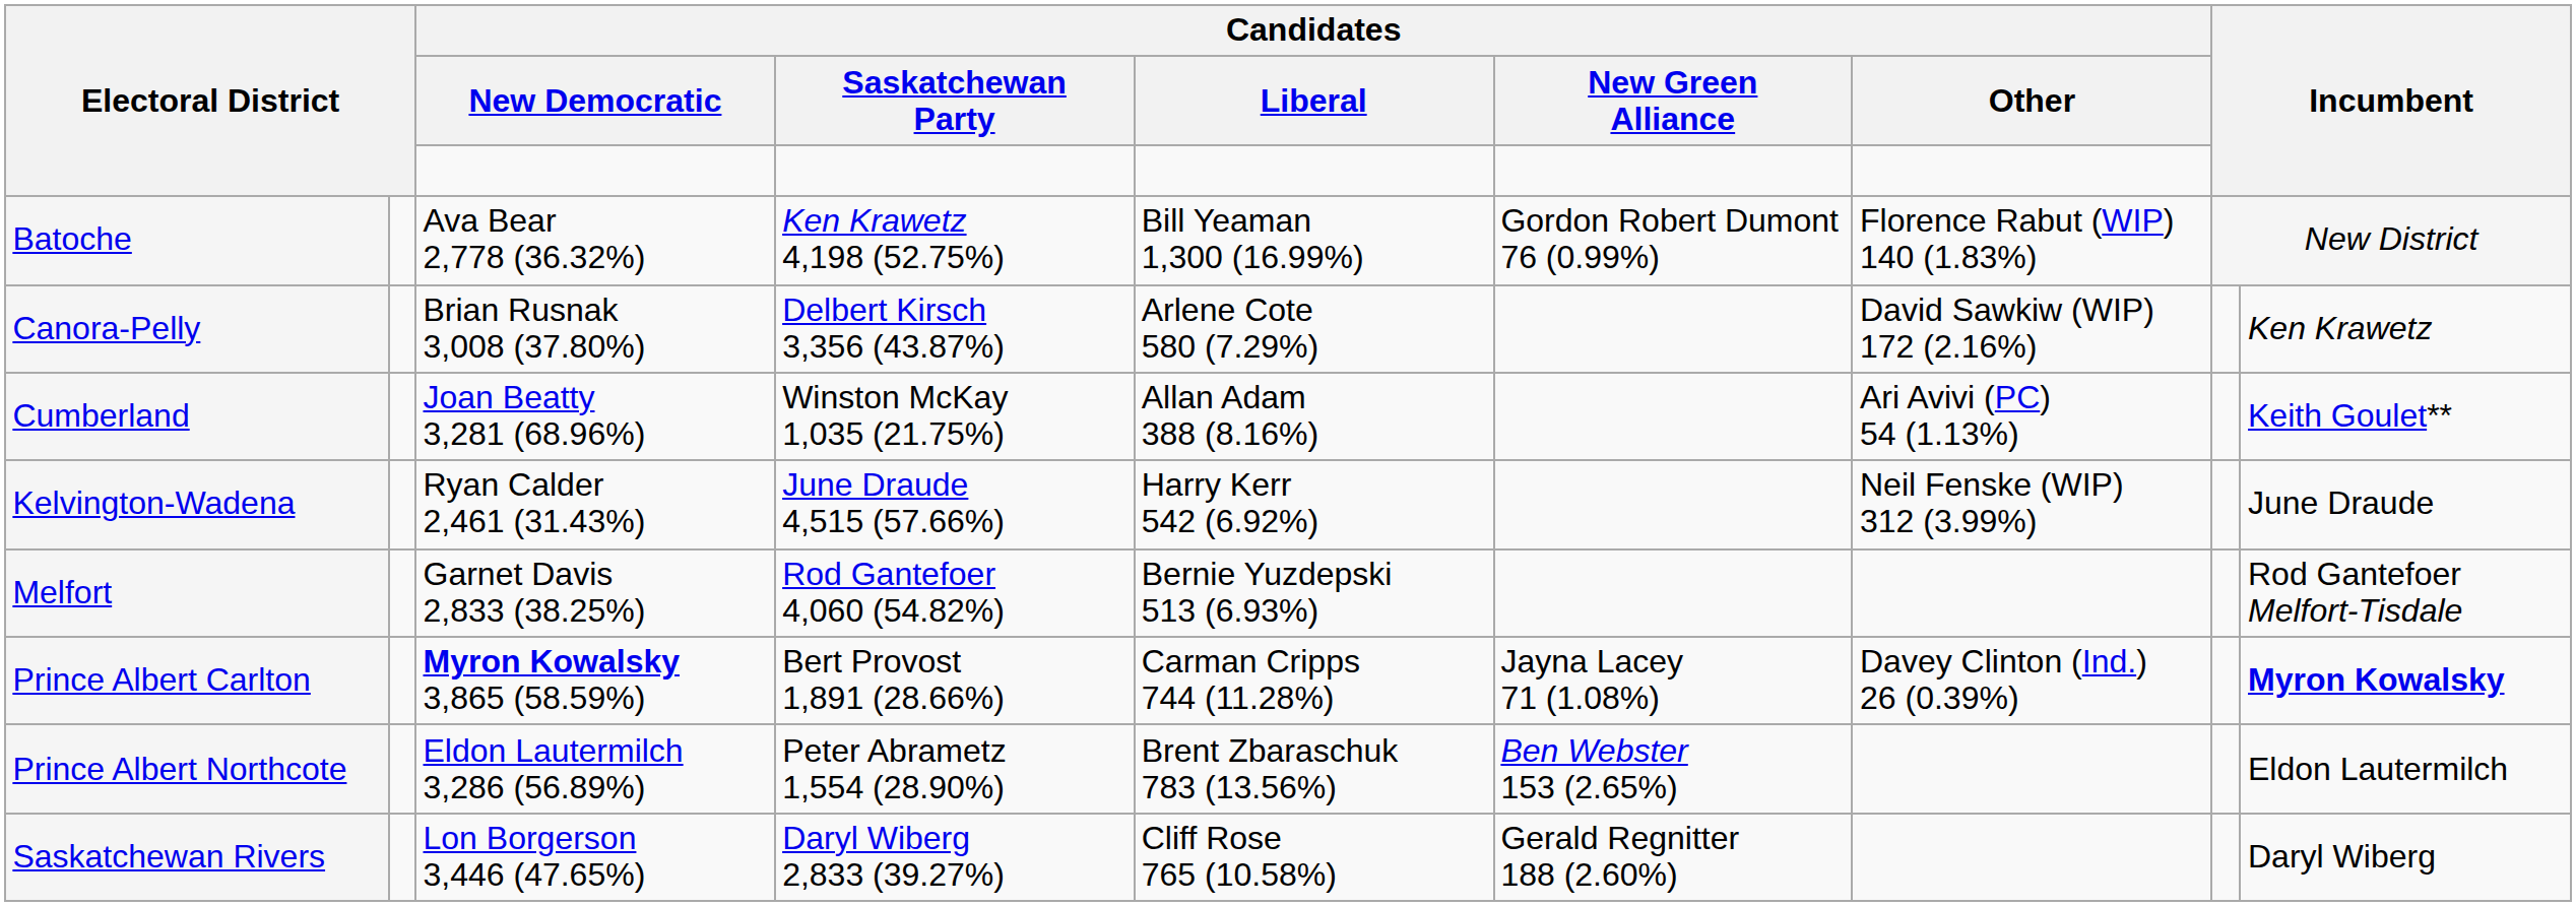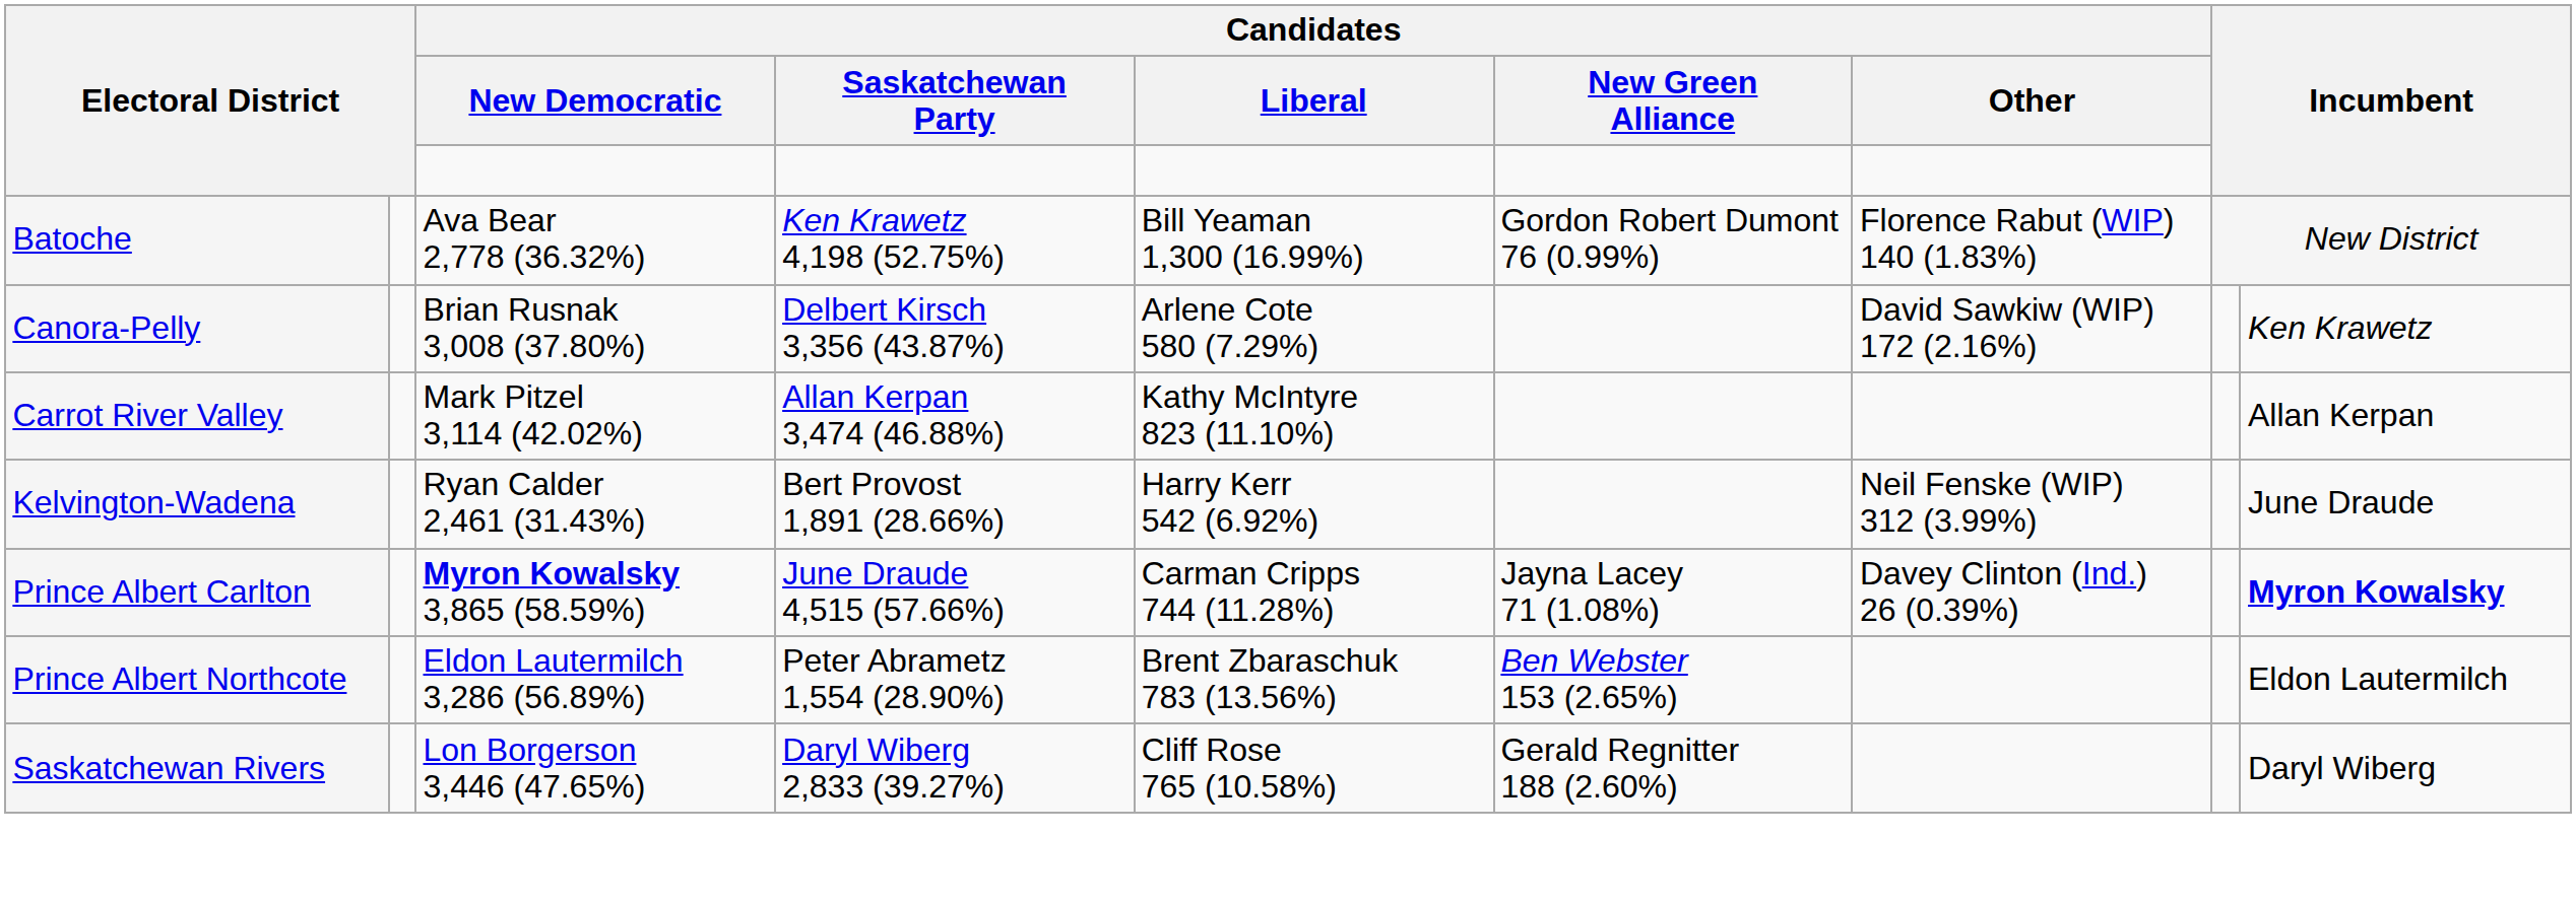+ row: Carrot River Valley | Mark Pitzel 3,114 (42.02%) | Allan Kerpan 3,474 (46.88%) | Kathy McIntyre 823 (11.10%) | Allan Kerpan
- row: Cumberland | Joan Beatty 3,281 (68.96%) | Winston McKay 1,035 (21.75%) | Allan Adam 388 (8.16%) | Ari Avivi (PC) 54 (1.13%) | Keith Goulet**
Kelvington-Wadena | Candidates / Saskatchewan Party: June Draude 4,515 (57.66%) -> Bert Provost 1,891 (28.66%)
- row: Melfort | Garnet Davis 2,833 (38.25%) | Rod Gantefoer 4,060 (54.82%) | Bernie Yuzdepski 513 (6.93%) | Rod Gantefoer Melfort-Tisdale
Prince Albert Carlton | Candidates / Saskatchewan Party: Bert Provost 1,891 (28.66%) -> June Draude 4,515 (57.66%)
